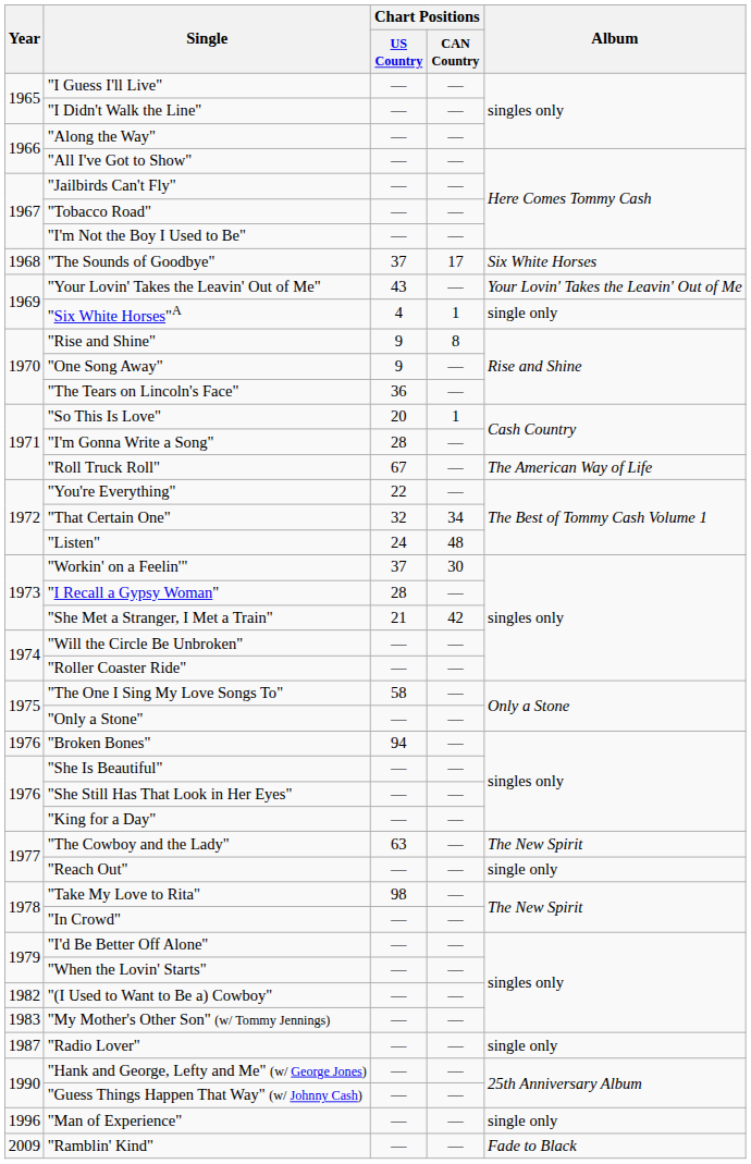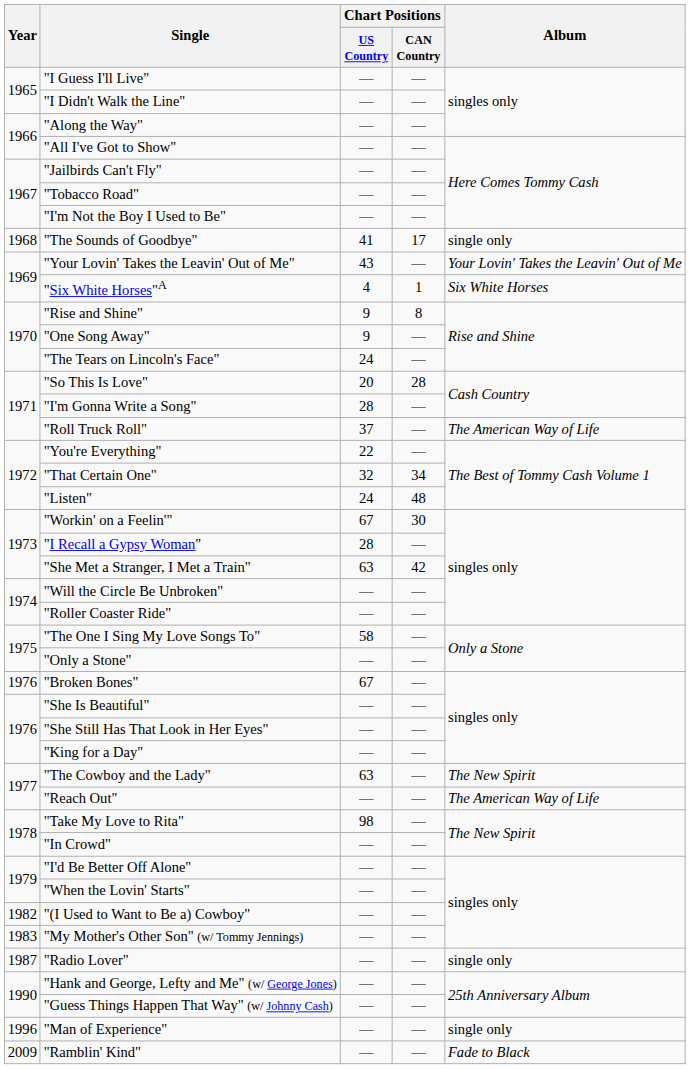"The Sounds of Goodbye" | Chart Positions / US Country: 37 -> 41
"The Sounds of Goodbye" | Album: Six White Horses -> single only
"Six White Horses"A | Album: single only -> Six White Horses
"The Tears on Lincoln's Face" | Chart Positions / US Country: 36 -> 24
"So This Is Love" | Chart Positions / CAN Country: 1 -> 28
"Roll Truck Roll" | Chart Positions / US Country: 67 -> 37
"Workin' on a Feelin'" | Chart Positions / US Country: 37 -> 67
"She Met a Stranger, I Met a Train" | Chart Positions / US Country: 21 -> 63
"Broken Bones" | Chart Positions / US Country: 94 -> 67
"Reach Out" | Album: single only -> The American Way of Life
